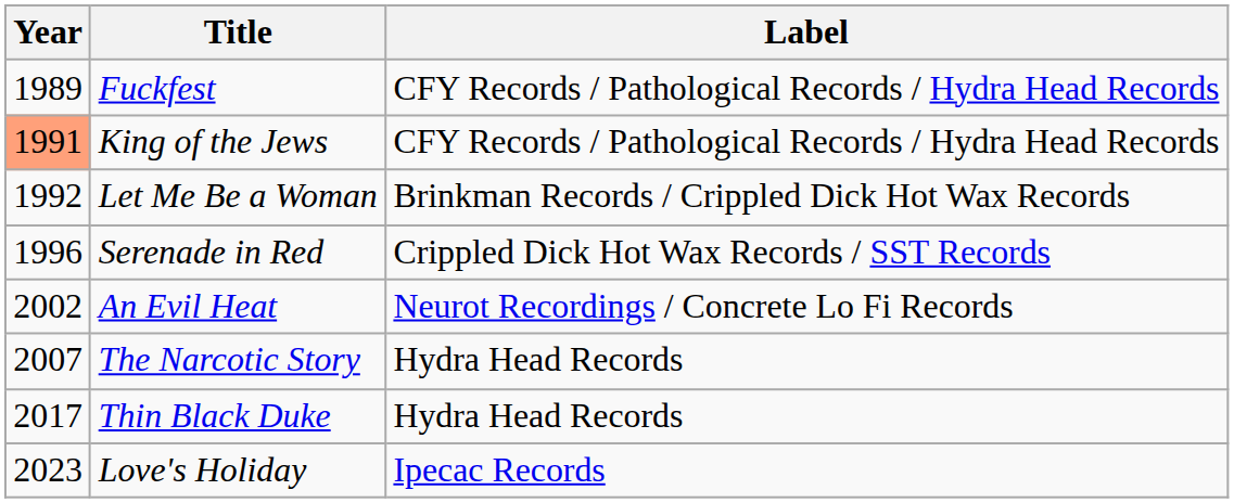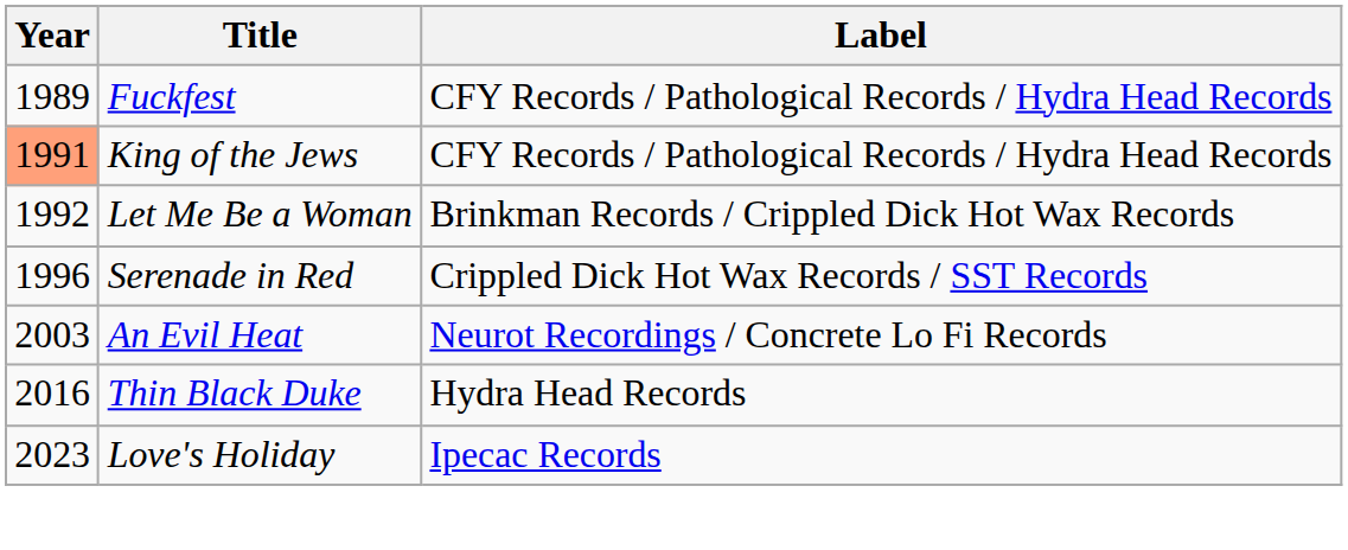An Evil Heat | Year: 2002 -> 2003
- row: 2007 | The Narcotic Story | Hydra Head Records
Thin Black Duke | Year: 2017 -> 2016
